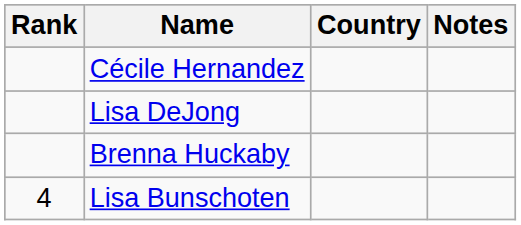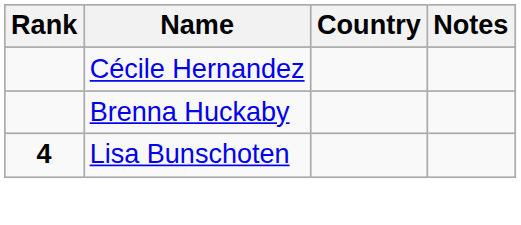- row: Lisa DeJong
Lisa Bunschoten | Rank: normal -> bold
